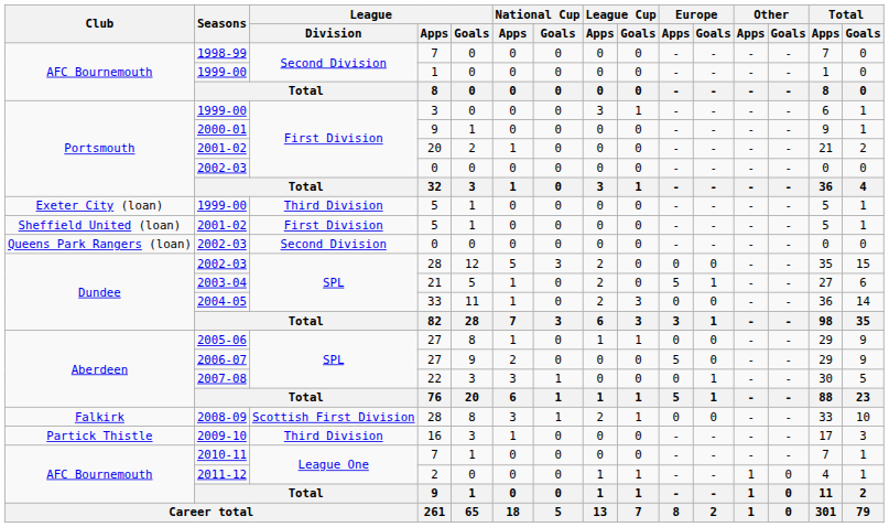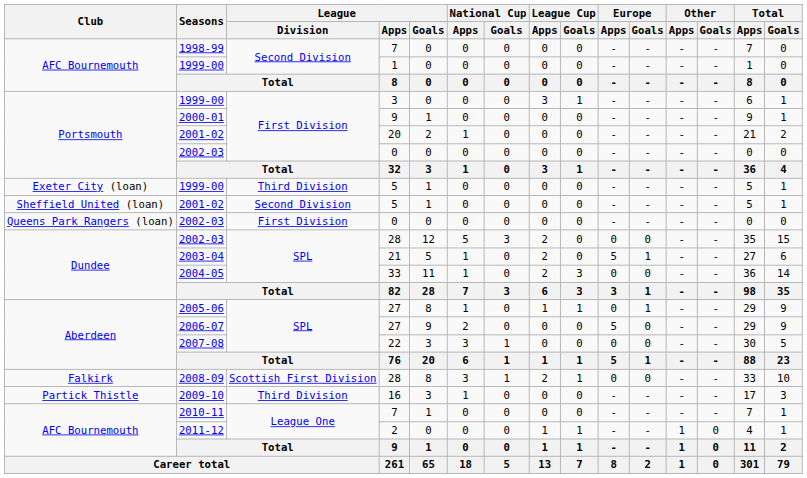Sheffield United (loan) / 2001-02 | League / Division: First Division -> Second Division
Queens Park Rangers (loan) / 2002-03 | League / Division: Second Division -> First Division
2005-06 | Europe / Goals: 0 -> 1
2007-08 | Europe / Goals: 1 -> 0
